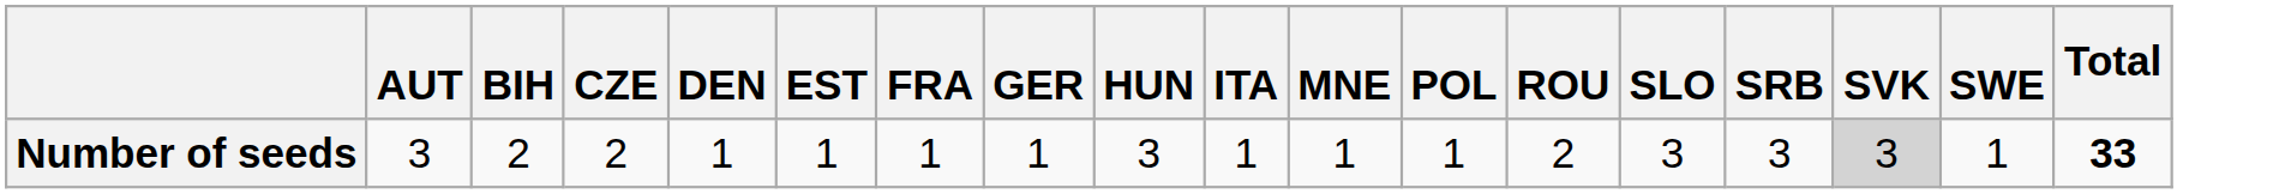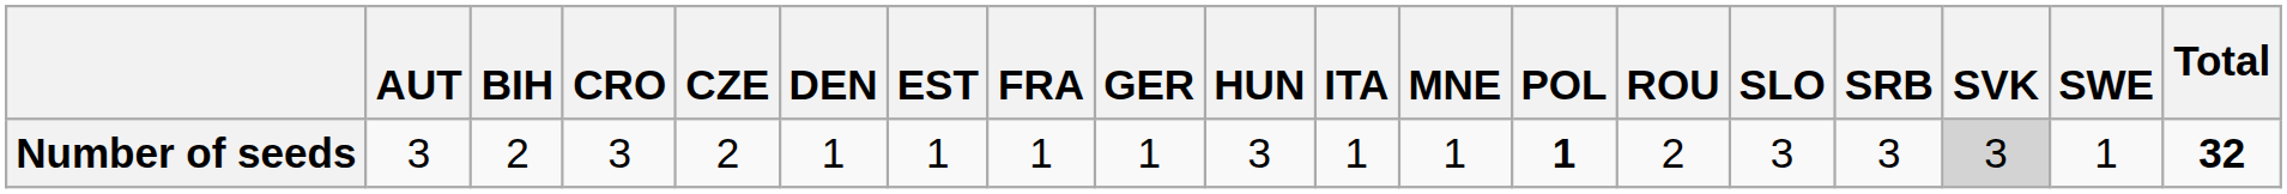+ column: CRO | 3
Number of seeds | POL: normal -> bold
Number of seeds | Total: 33 -> 32
